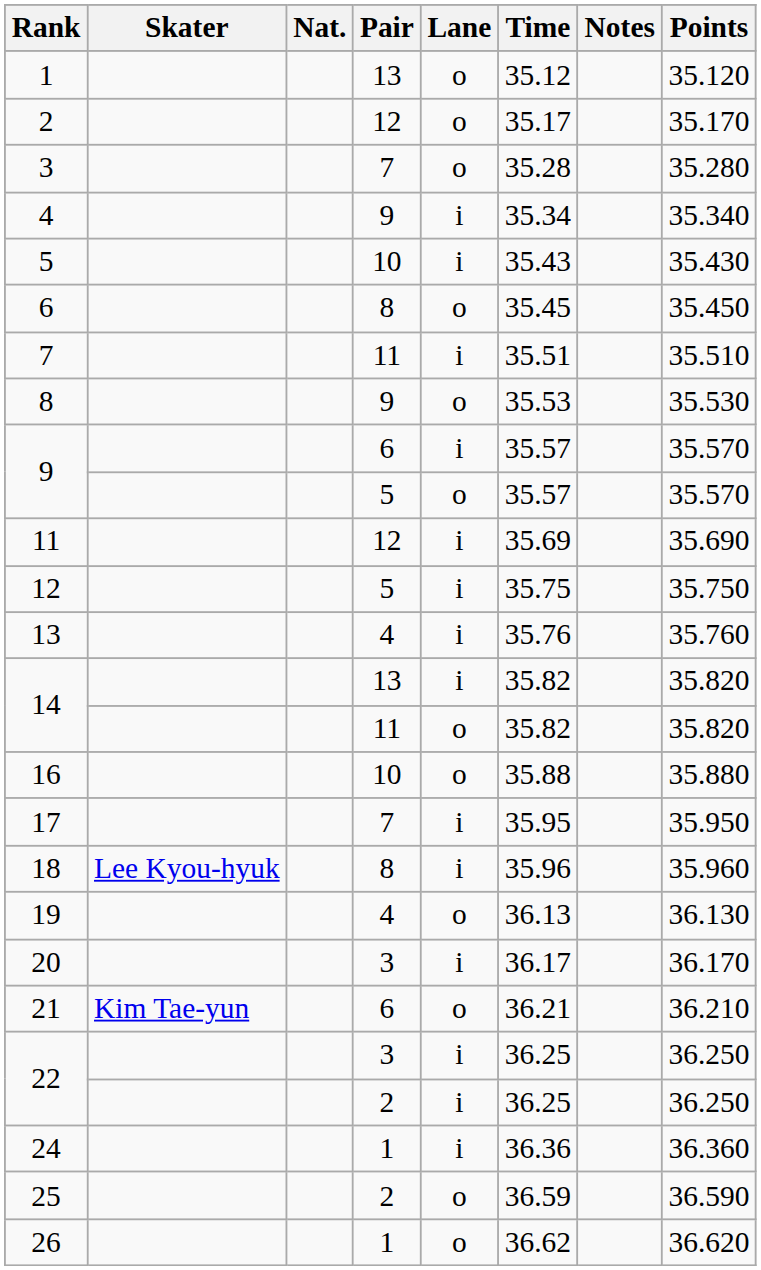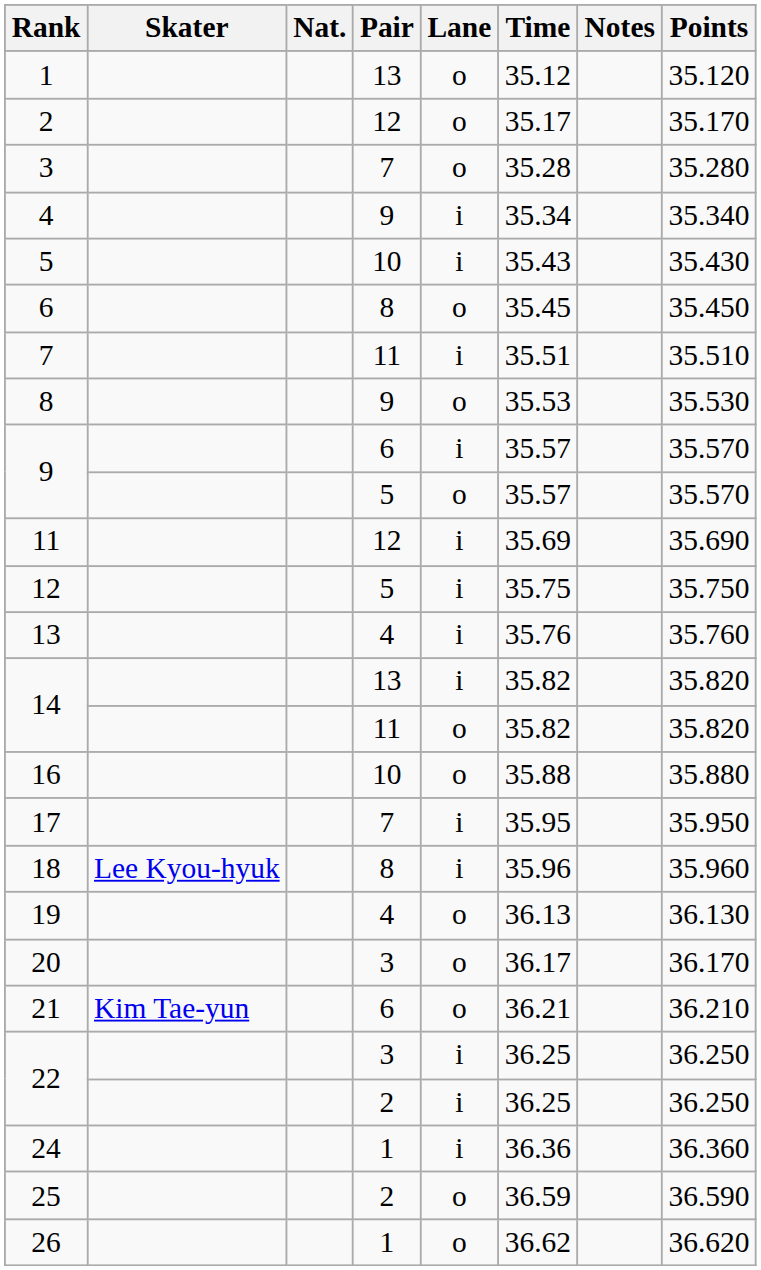20 | Lane: i -> o
